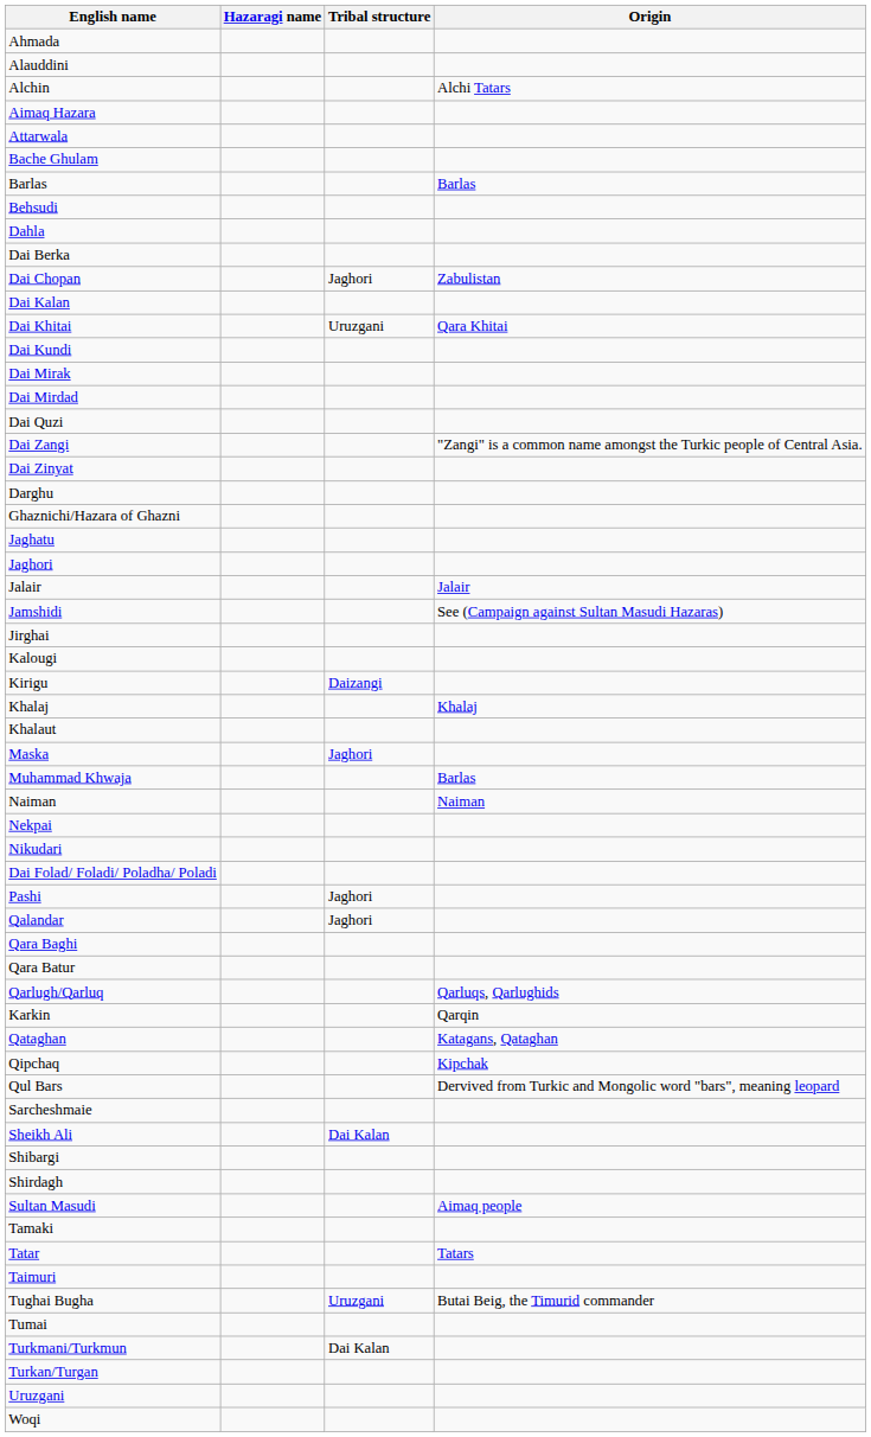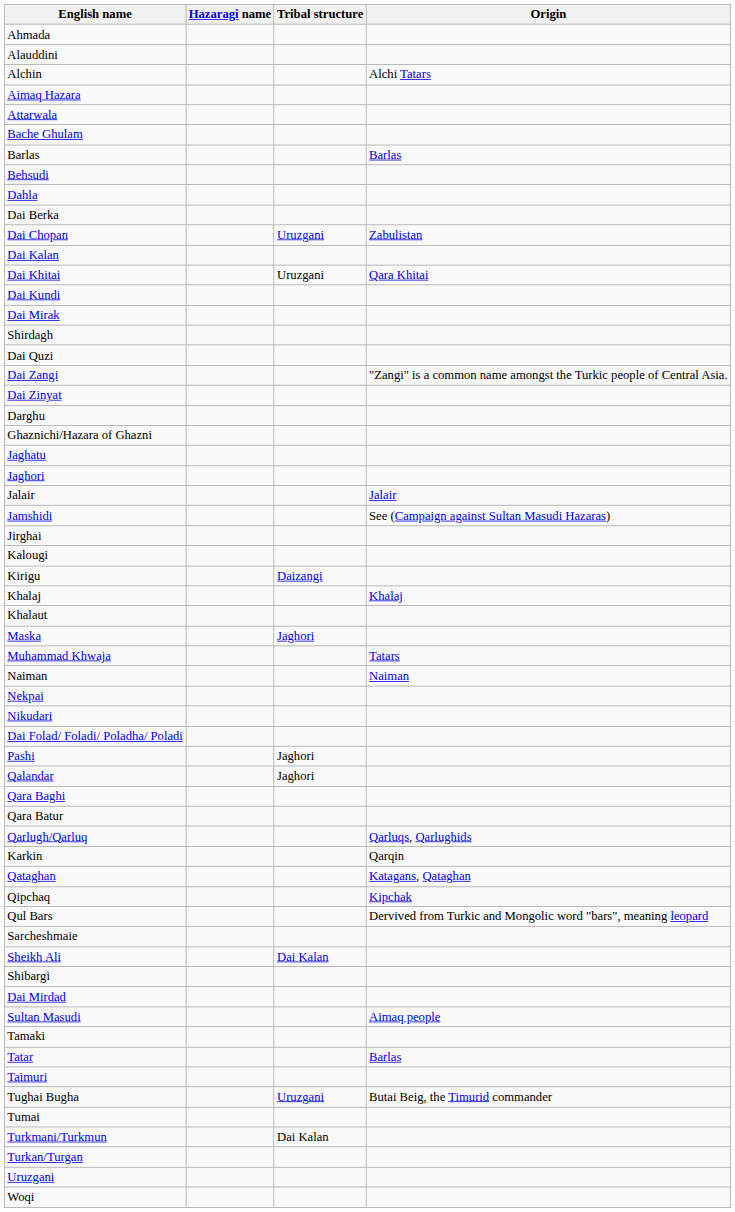Dai Chopan | Tribal structure: Jaghori -> Uruzgani
rows swapped: Dai Mirdad <-> Shirdagh
Muhammad Khwaja | Origin: Barlas -> Tatars
Tatar | Origin: Tatars -> Barlas
